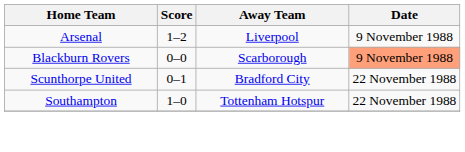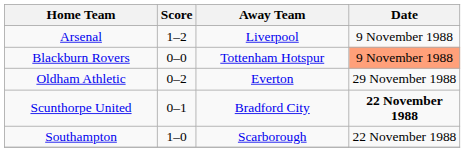Blackburn Rovers | Away Team: Scarborough -> Tottenham Hotspur
+ row: Oldham Athletic | 0–2 | Everton | 29 November 1988
Scunthorpe United | Date: normal -> bold
Southampton | Away Team: Tottenham Hotspur -> Scarborough
